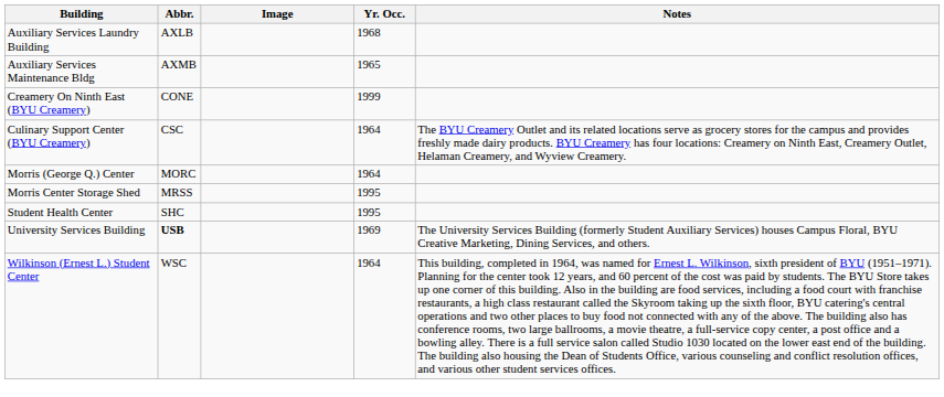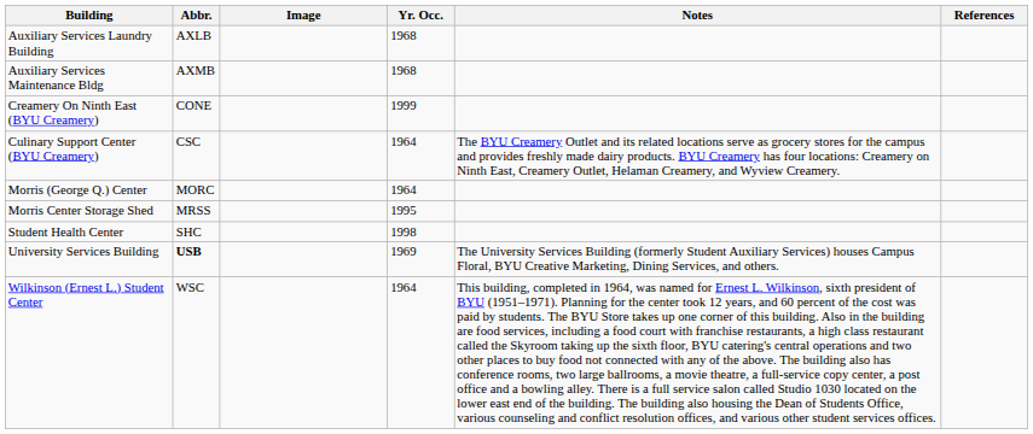+ column: References
Auxiliary Services Maintenance Bldg | Yr. Occ.: 1965 -> 1968
Student Health Center | Yr. Occ.: 1995 -> 1998
